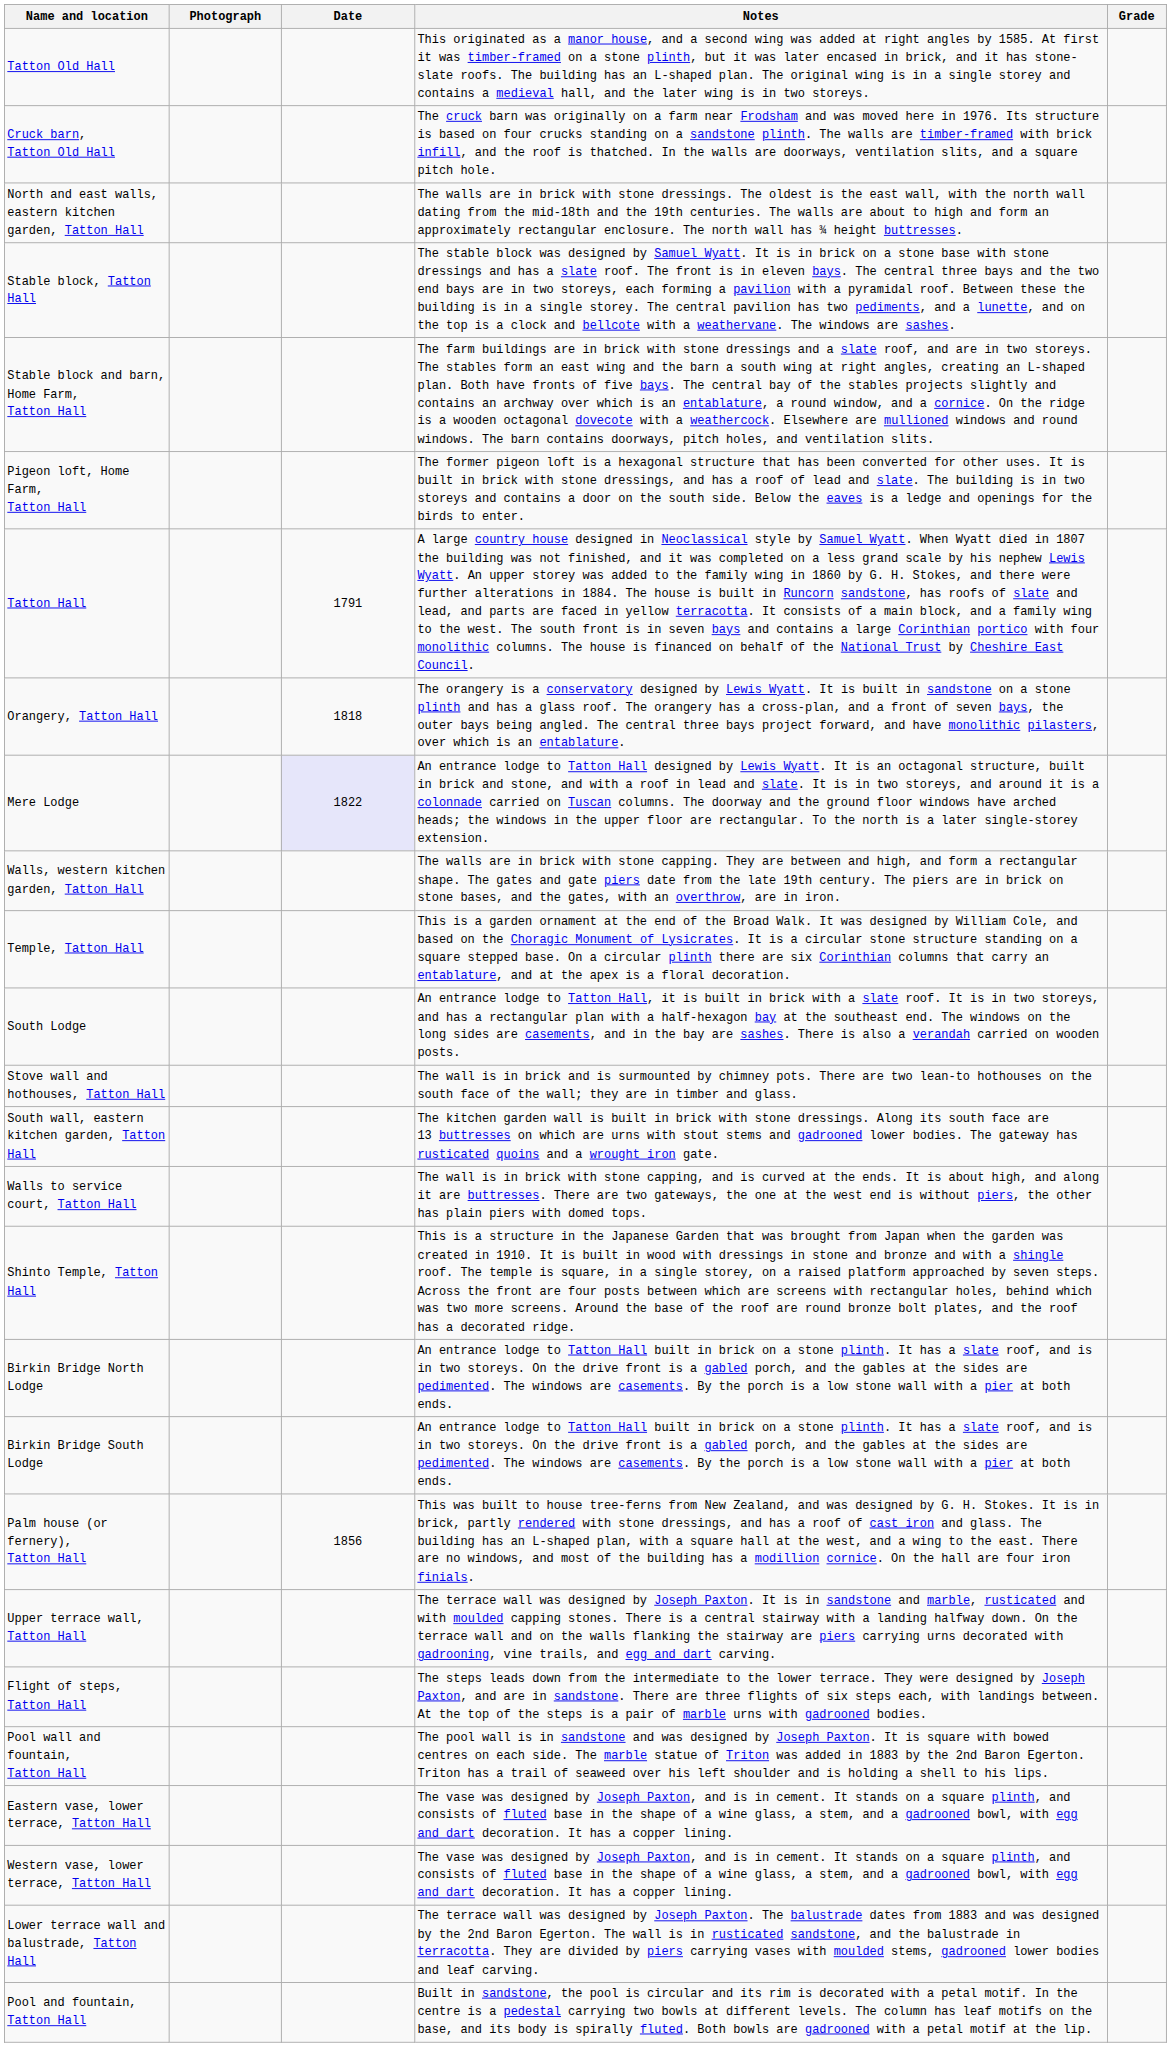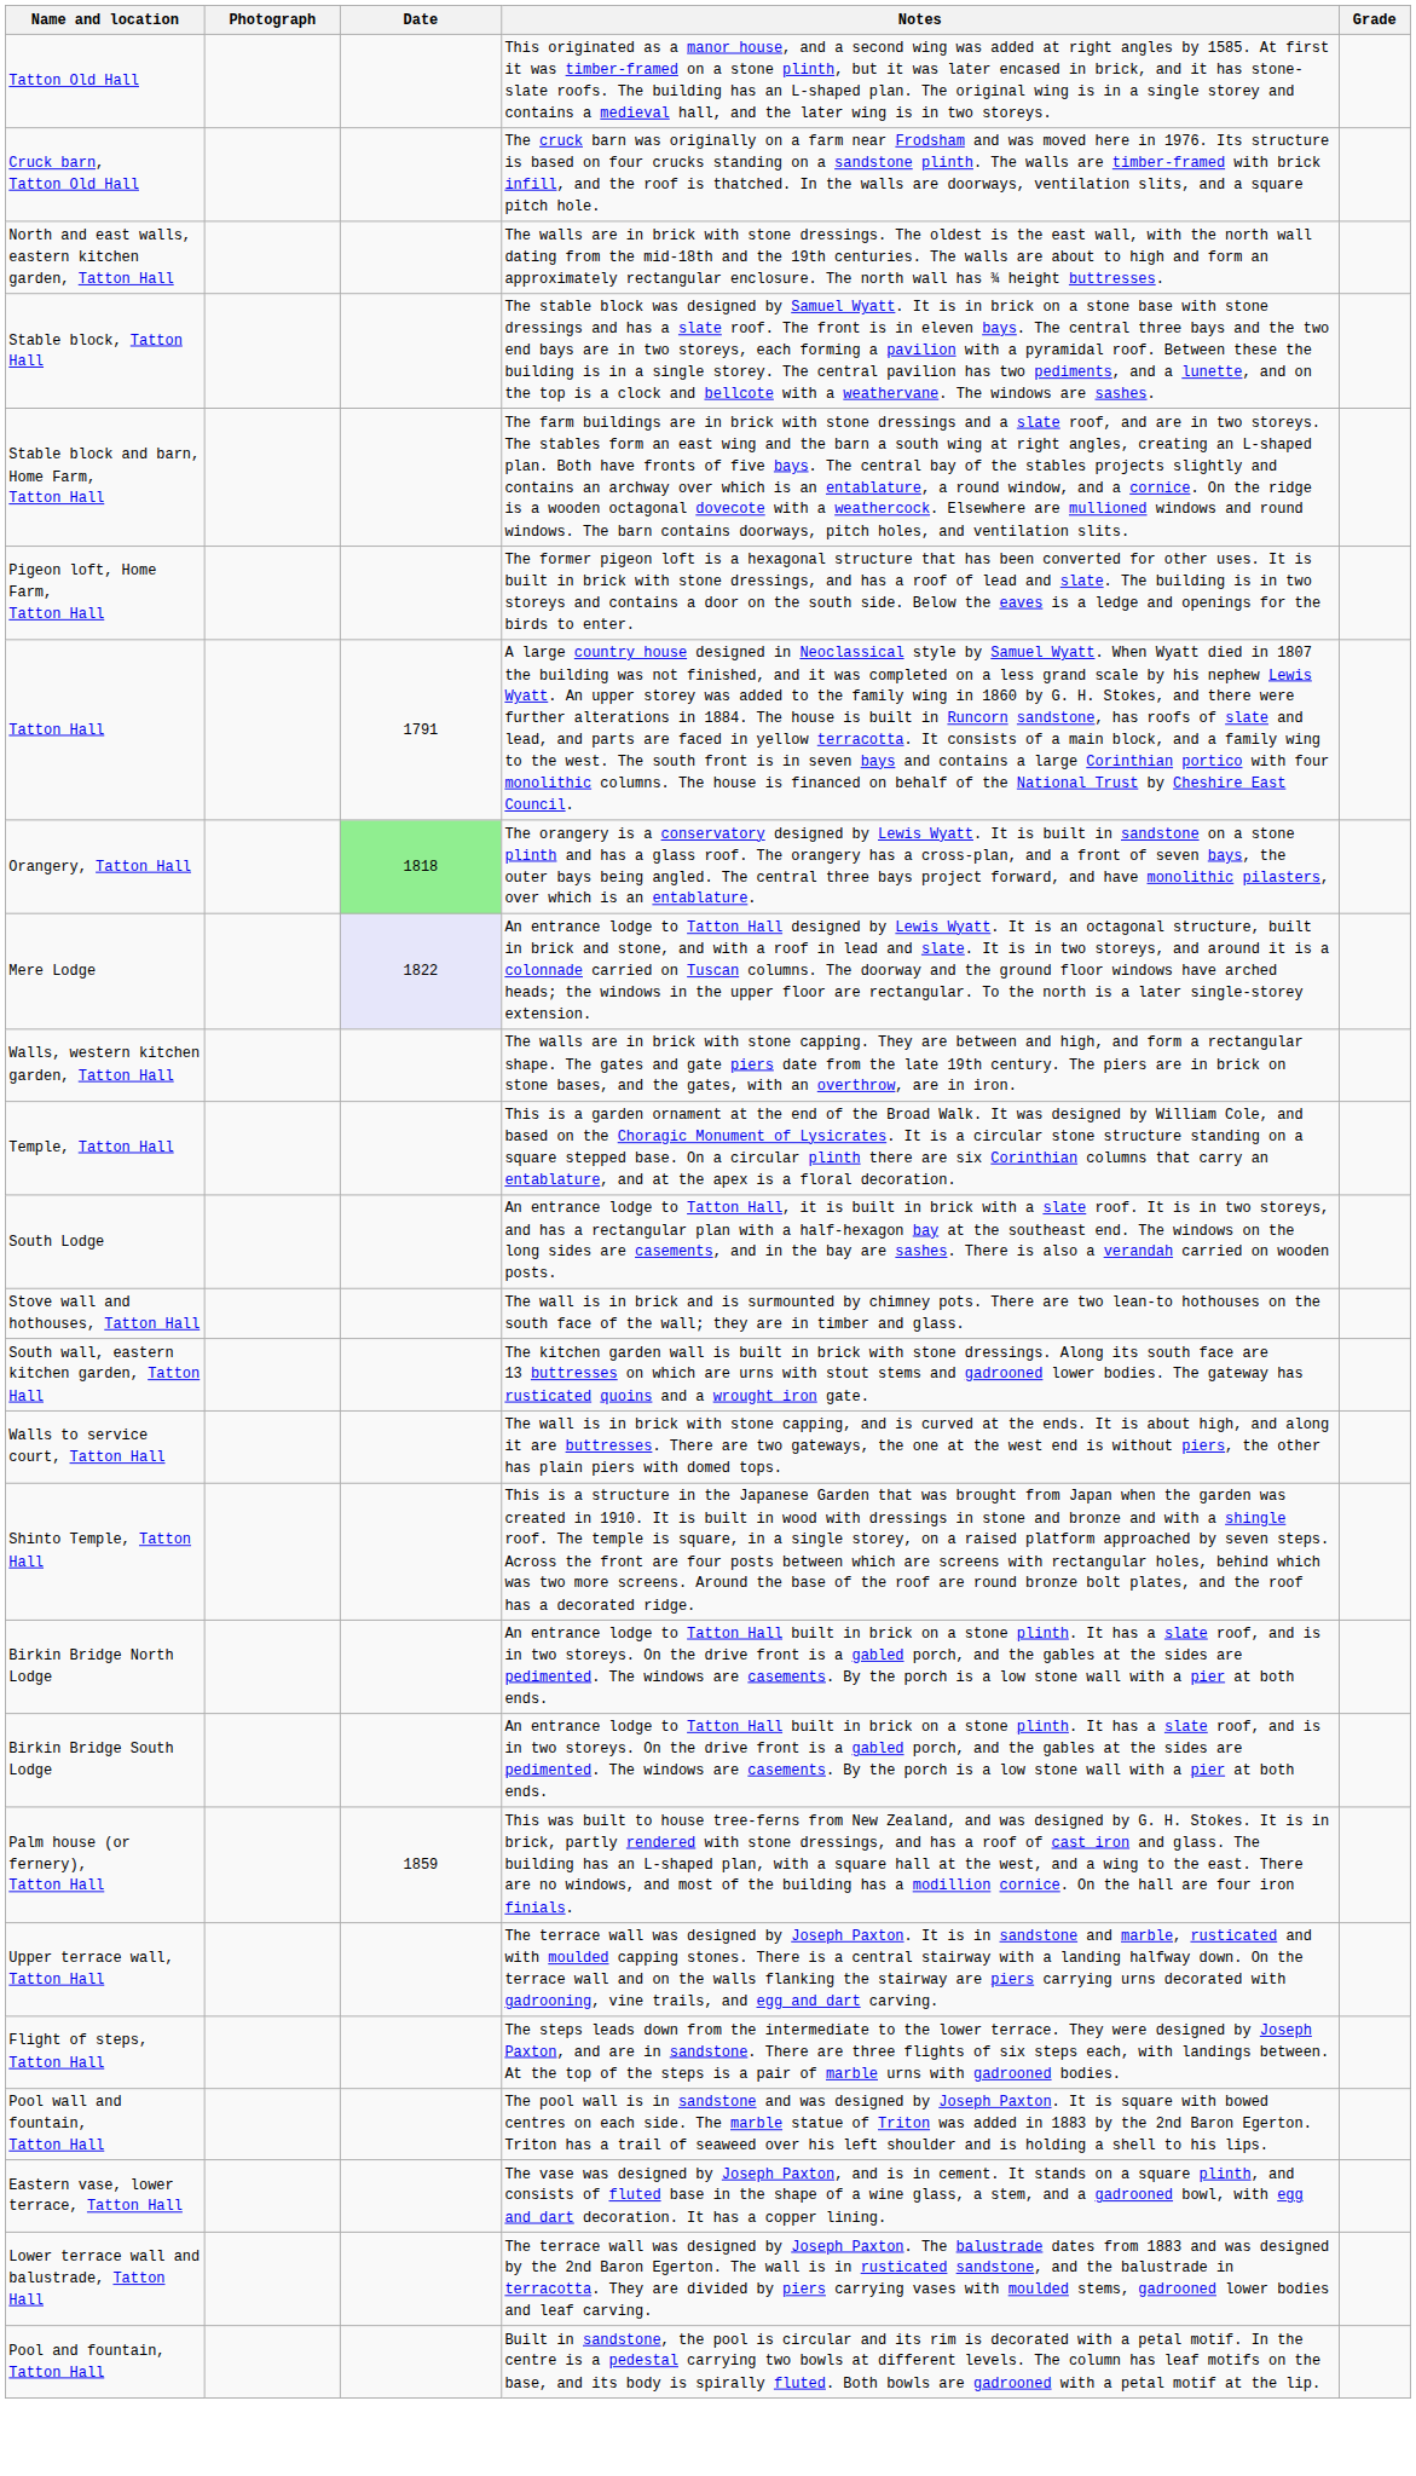Orangery, Tatton Hall | Date: no background -> lightgreen background
Palm house (or fernery), Tatton Hall | Date: 1856 -> 1859
- row: Western vase, lower terrace, Tatton Hall | The vase was designed by Joseph Paxton, and is in cement. It stands on a square plinth, and consists of fluted base in the shape of a wine glass, a stem, and a gadrooned bowl, with egg and dart decoration. It has a copper lining.
